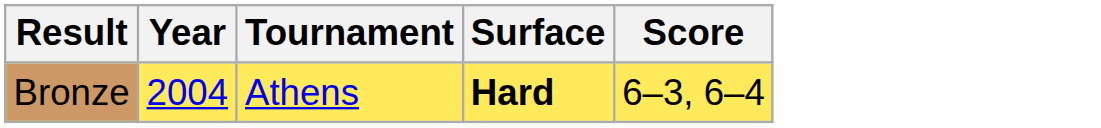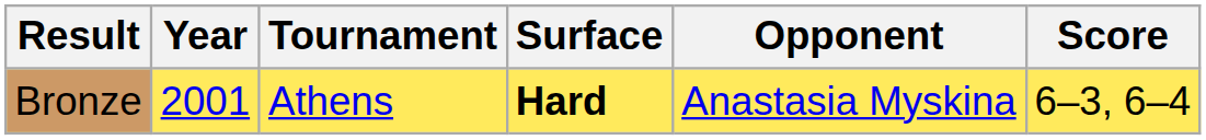+ column: Opponent | Anastasia Myskina
Bronze | Year: 2004 -> 2001
